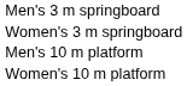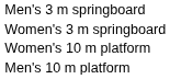rows swapped: Men's 10 m platform <-> Women's 10 m platform
